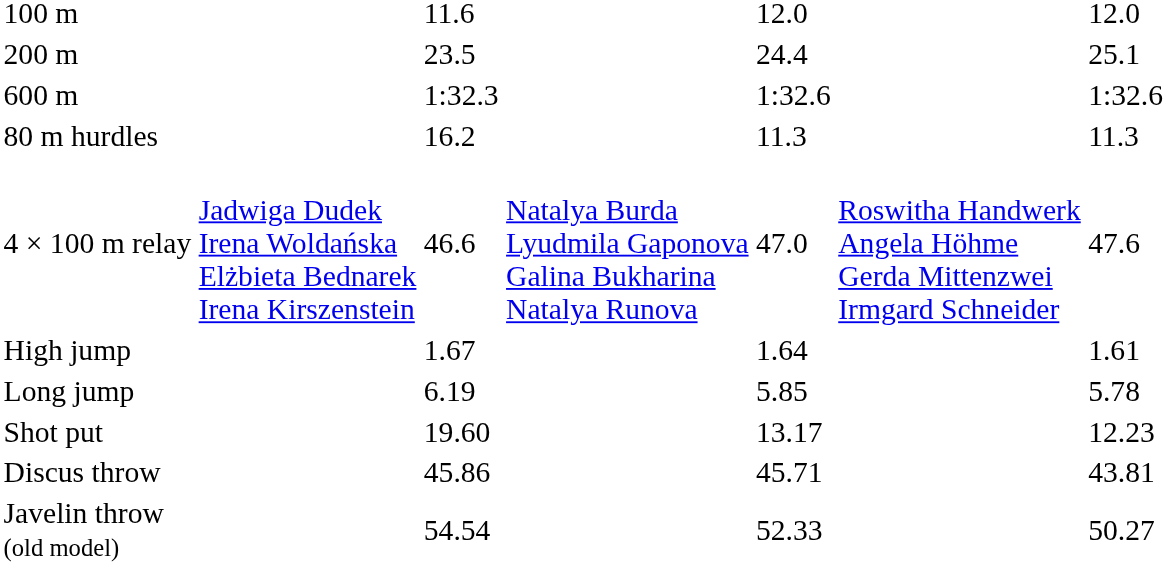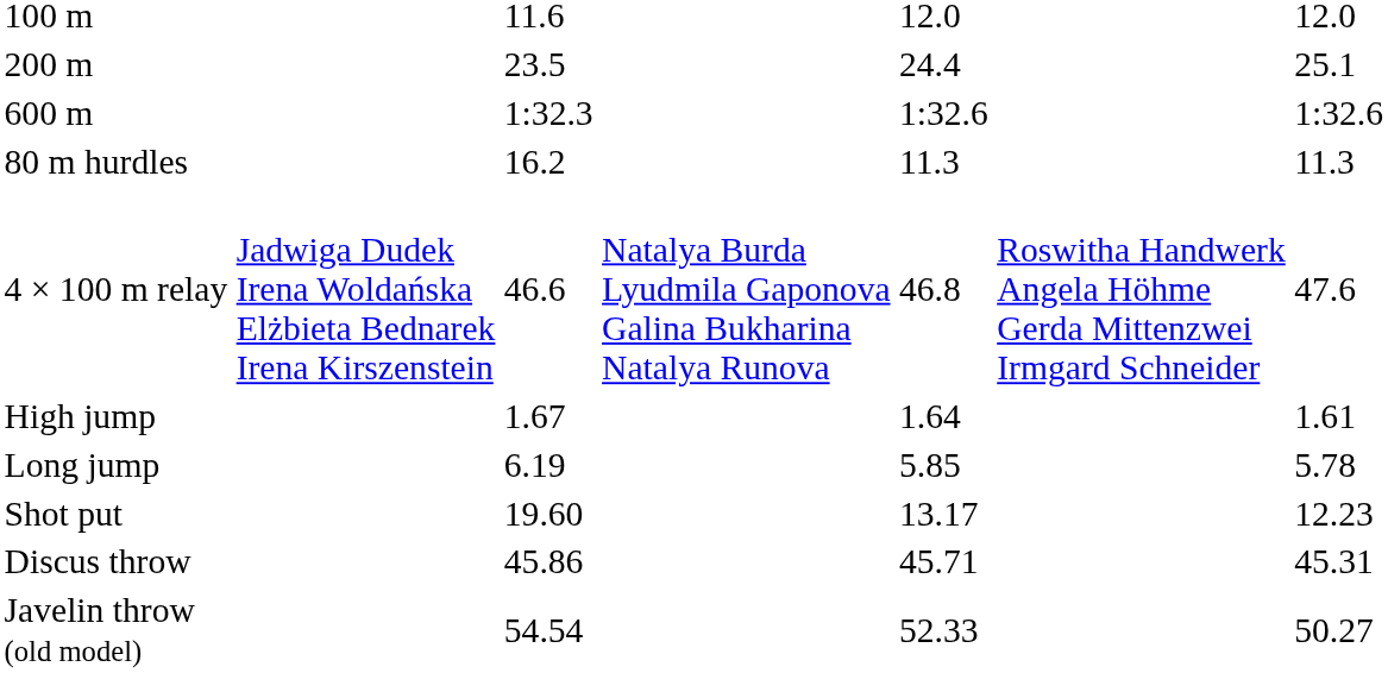4 × 100 m relay | column 5: 47.0 -> 46.8
Discus throw | column 7: 43.81 -> 45.31
